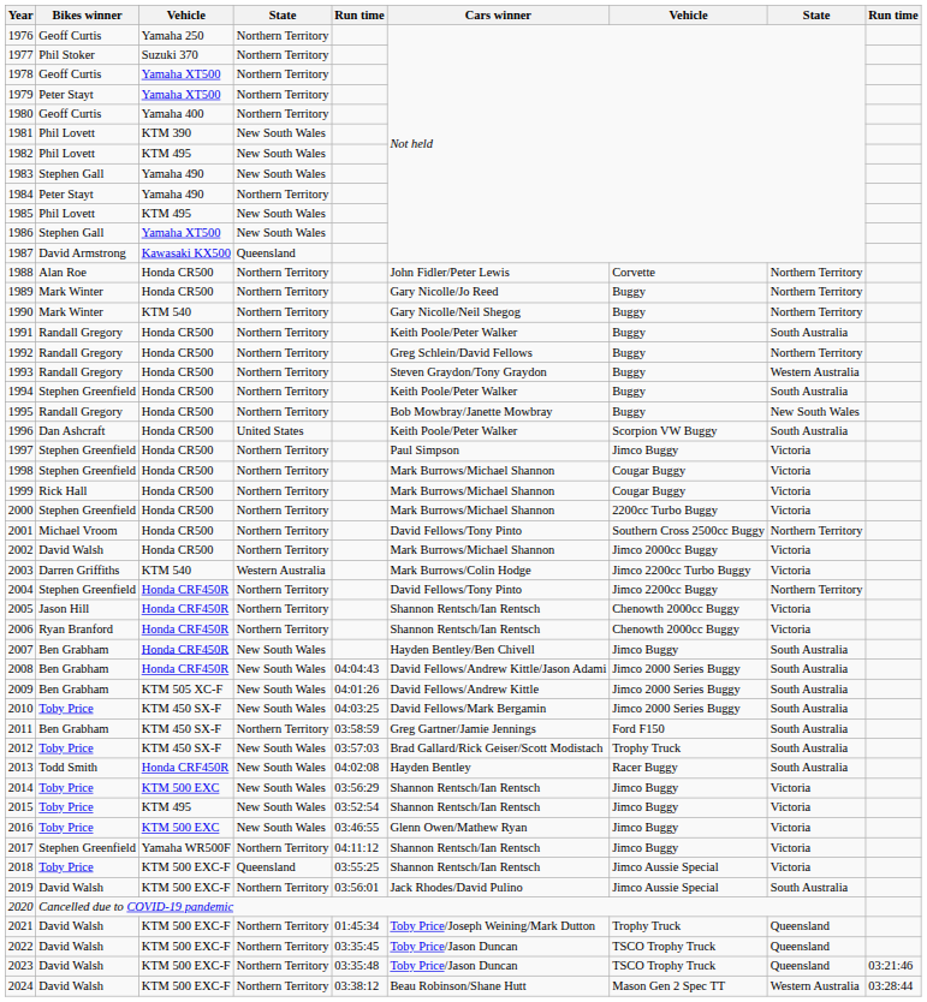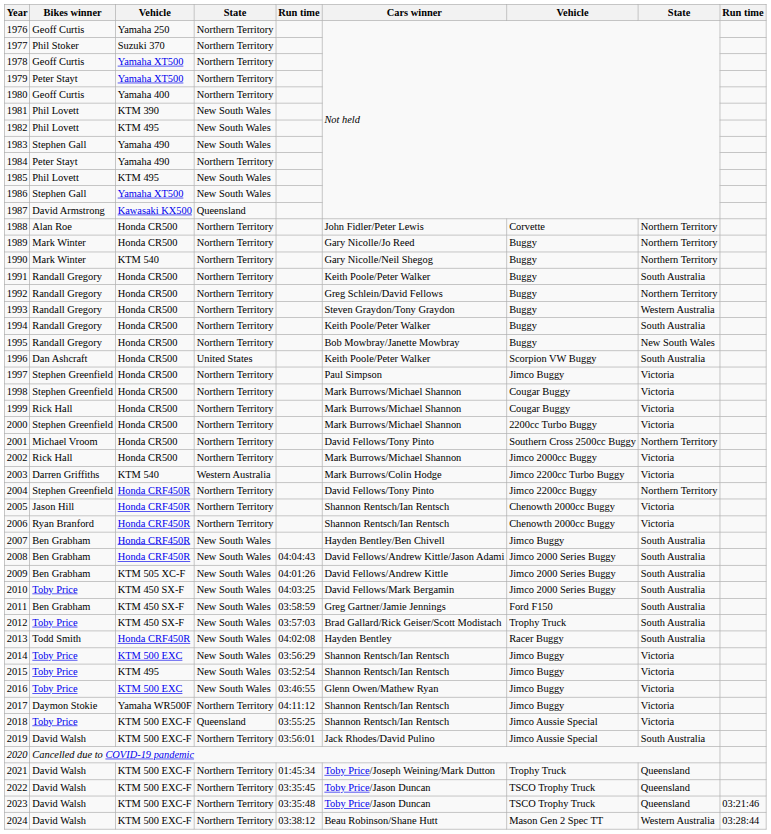1994 | Bikes winner: Stephen Greenfield -> Randall Gregory
2002 | Bikes winner: David Walsh -> Rick Hall
2011 | column 4: Northern Territory -> New South Wales
2017 | Bikes winner: Stephen Greenfield -> Daymon Stokie
